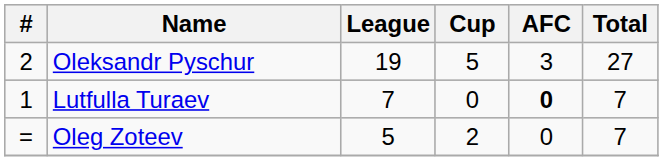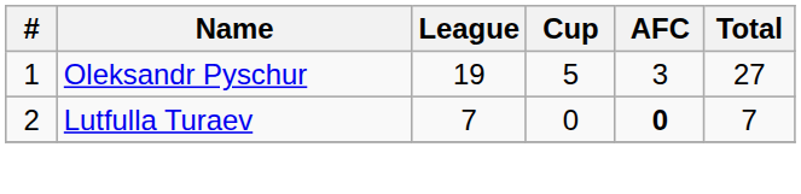Oleksandr Pyschur | #: 2 -> 1
Lutfulla Turaev | #: 1 -> 2
- row: = | Oleg Zoteev | 5 | 2 | 0 | 7
